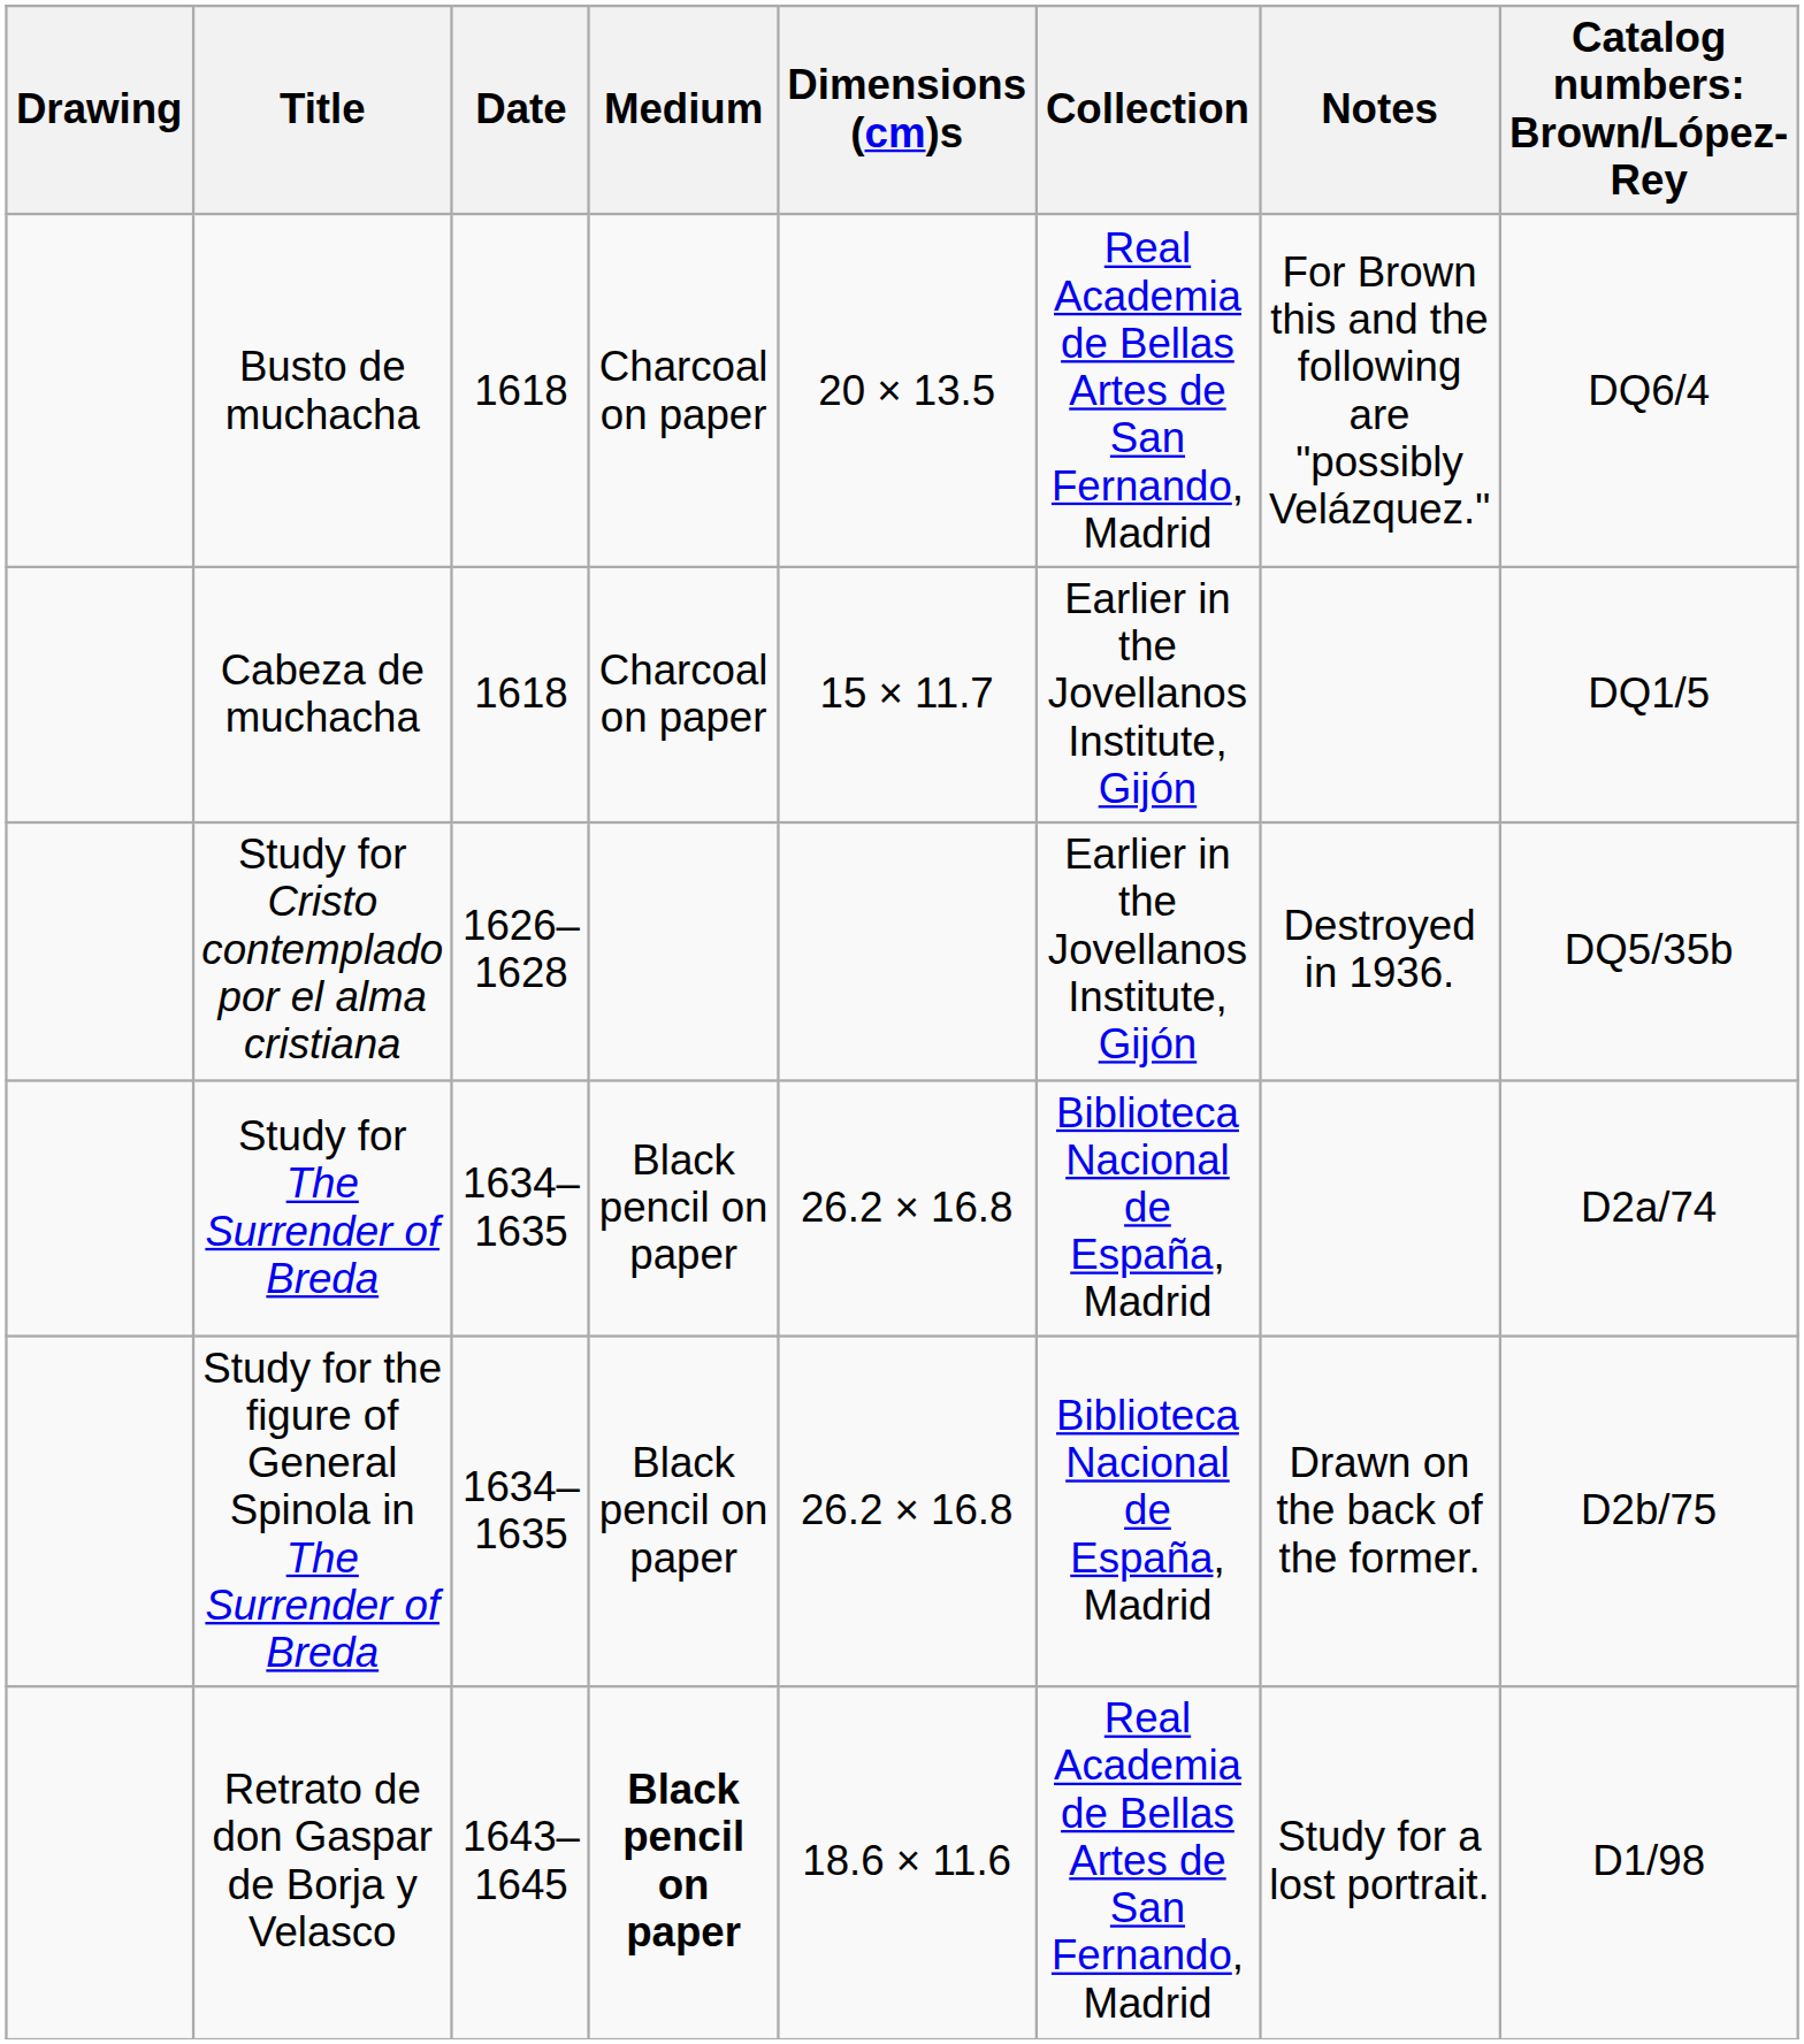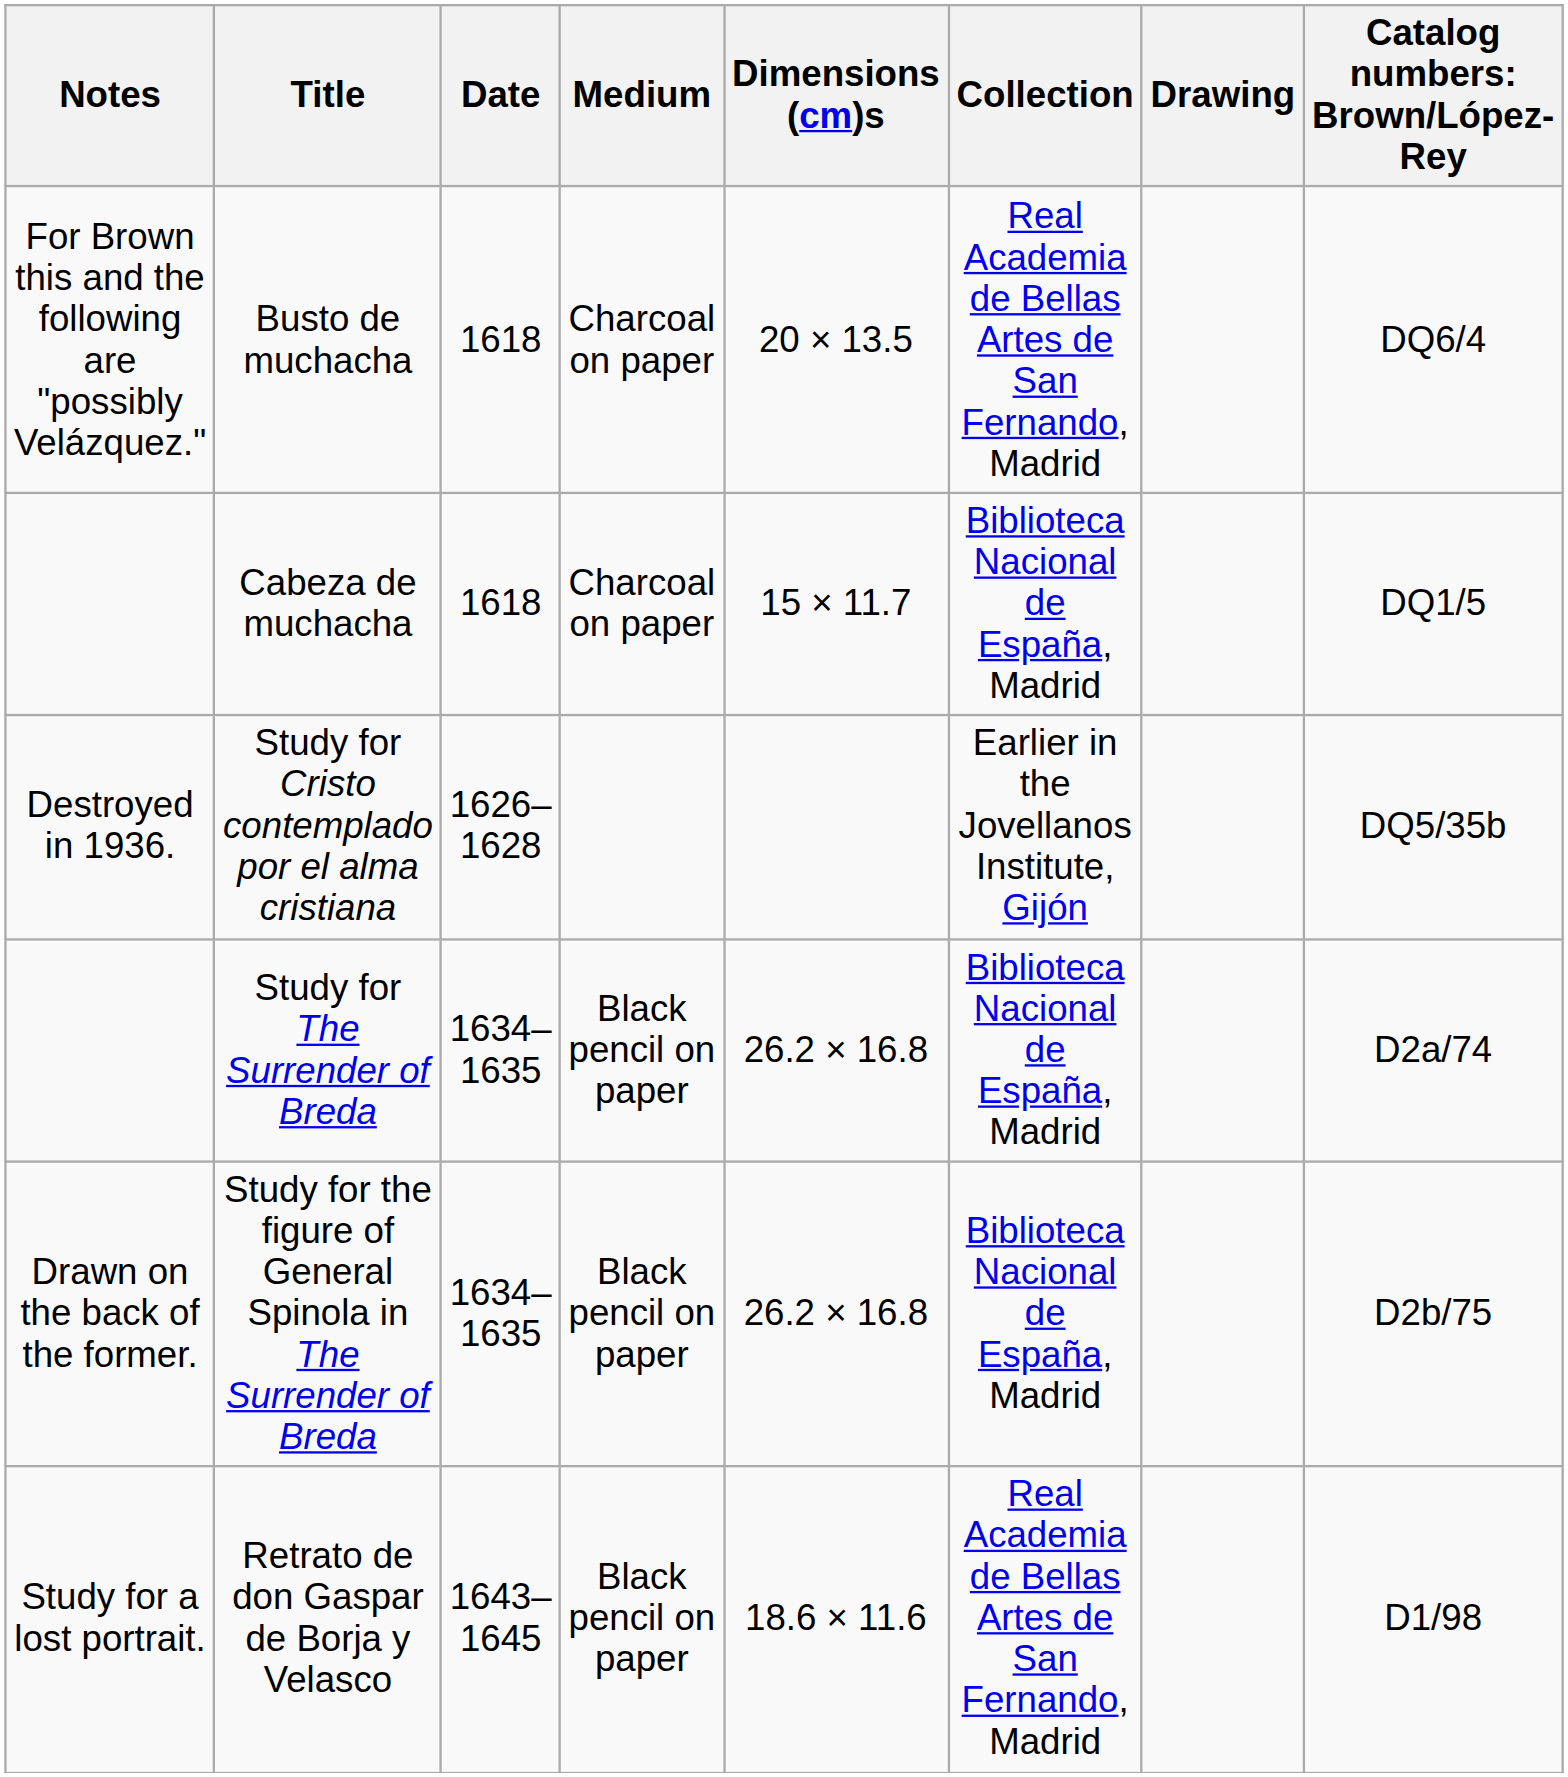columns swapped: Drawing <-> Notes
Cabeza de muchacha | Collection: Earlier in the Jovellanos Institute, Gijón -> Biblioteca Nacional de España, Madrid
Retrato de don Gaspar de Borja y Velasco | Medium: bold -> normal
